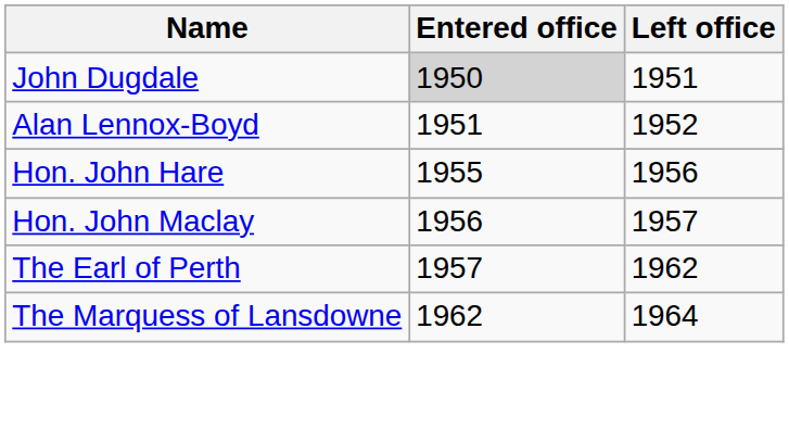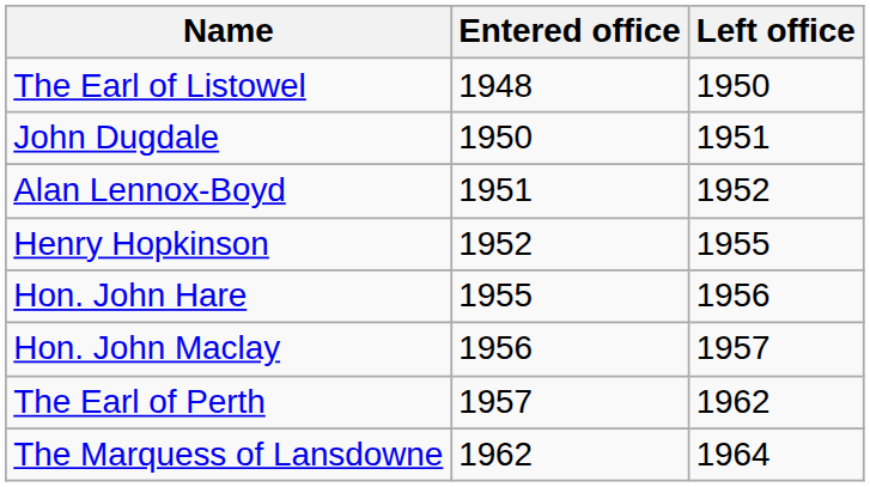+ row: The Earl of Listowel | 1948 | 1950
John Dugdale | Entered office: lightgrey background -> no background
+ row: Henry Hopkinson | 1952 | 1955
